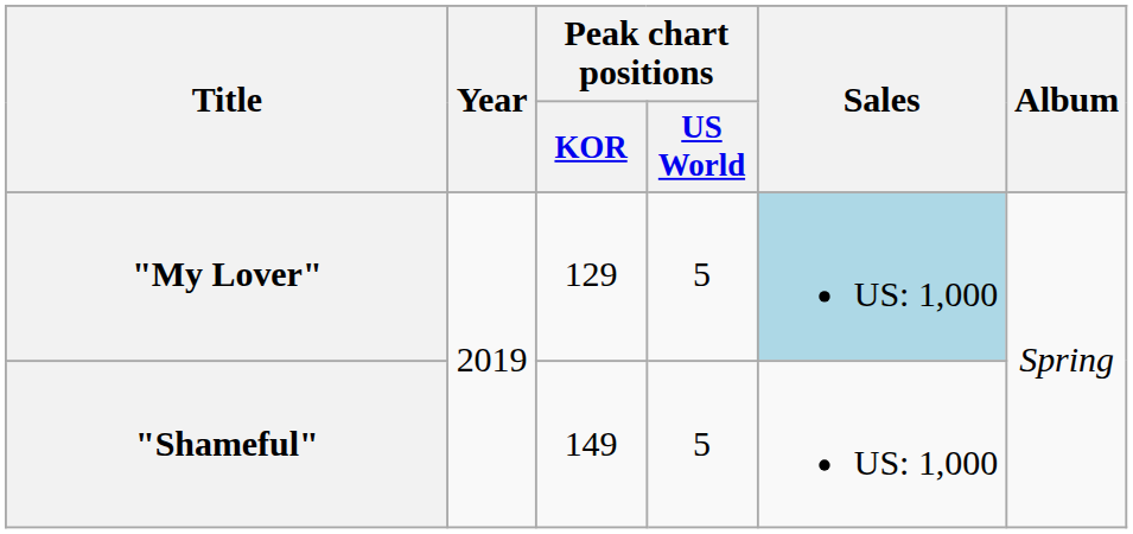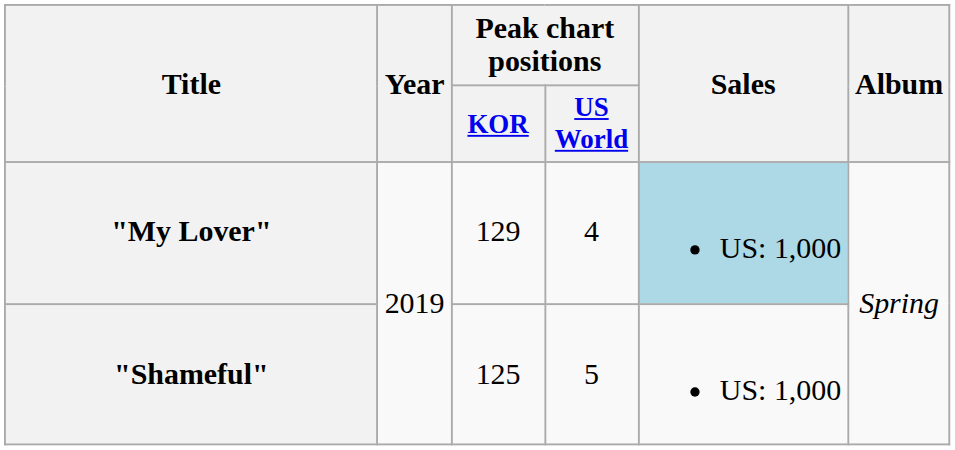"My Lover" | Peak chart positions / US World: 5 -> 4
"Shameful" | Peak chart positions / KOR: 149 -> 125
